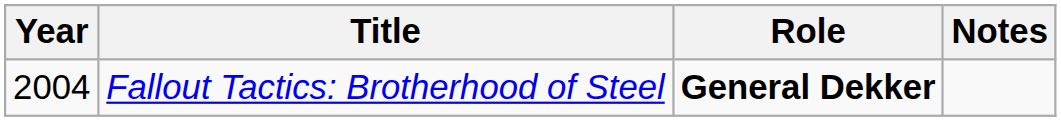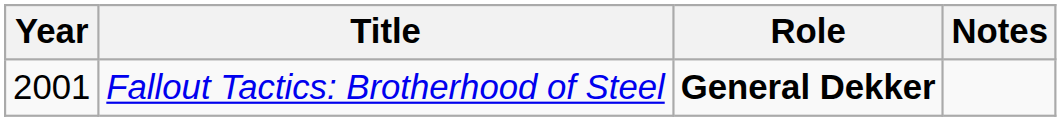Fallout Tactics: Brotherhood of Steel | Year: 2004 -> 2001
